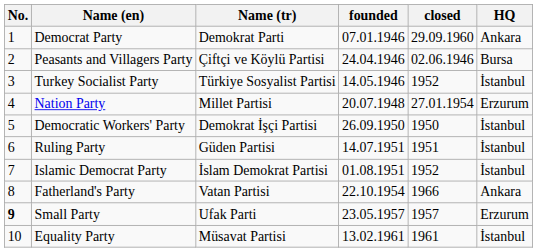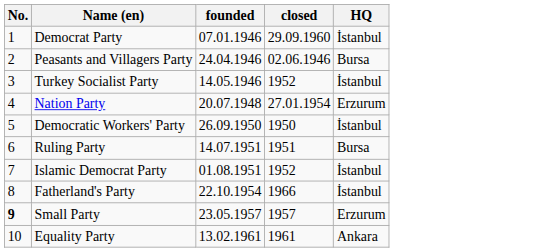- column: Name (tr) | Demokrat Parti | Çiftçi ve Köylü Partisi | Türkiye Sosyalist Partisi | Millet Partisi | Demokrat İşçi Partisi | Güden Partisi | İslam Demokrat Partisi | Vatan Partisi | Ufak Parti | Müsavat Partisi
Democrat Party | HQ: Ankara -> İstanbul
Ruling Party | HQ: İstanbul -> Bursa
Fatherland's Party | HQ: Ankara -> İstanbul
Equality Party | HQ: İstanbul -> Ankara
